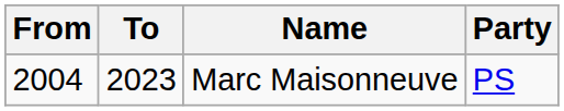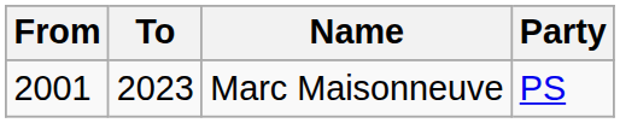Marc Maisonneuve | From: 2004 -> 2001
